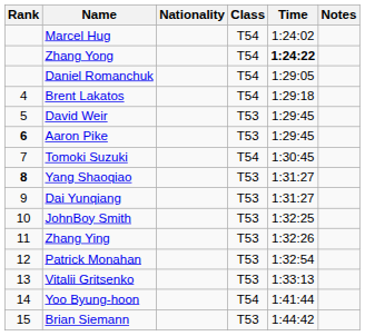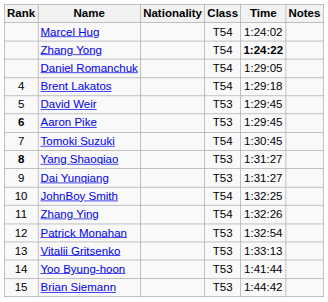JohnBoy Smith | Class: T53 -> T54
Zhang Ying | Class: T53 -> T54
Yoo Byung-hoon | Class: T54 -> T53
